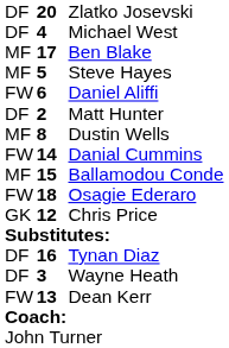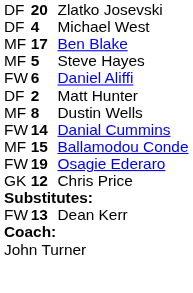Osagie Ederaro | column 2: 18 -> 19
- row: DF | 16 | Tynan Diaz
- row: DF | 3 | Wayne Heath
